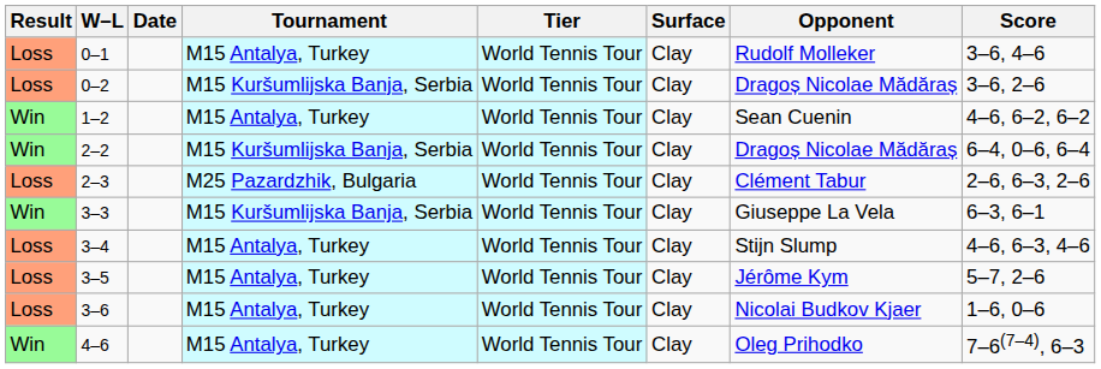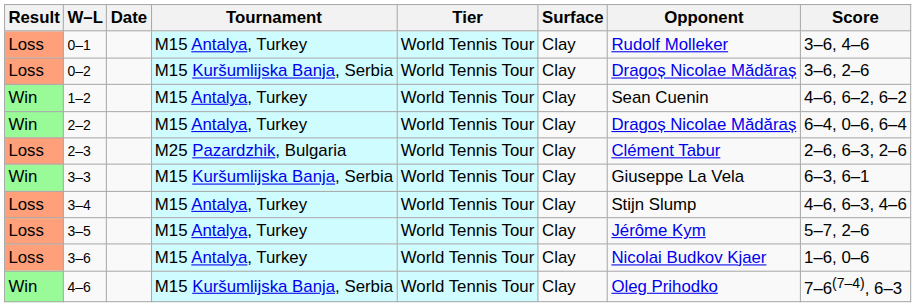2–2 | Tournament: M15 Kuršumlijska Banja, Serbia -> M15 Antalya, Turkey
4–6 | Tournament: M15 Antalya, Turkey -> M15 Kuršumlijska Banja, Serbia
